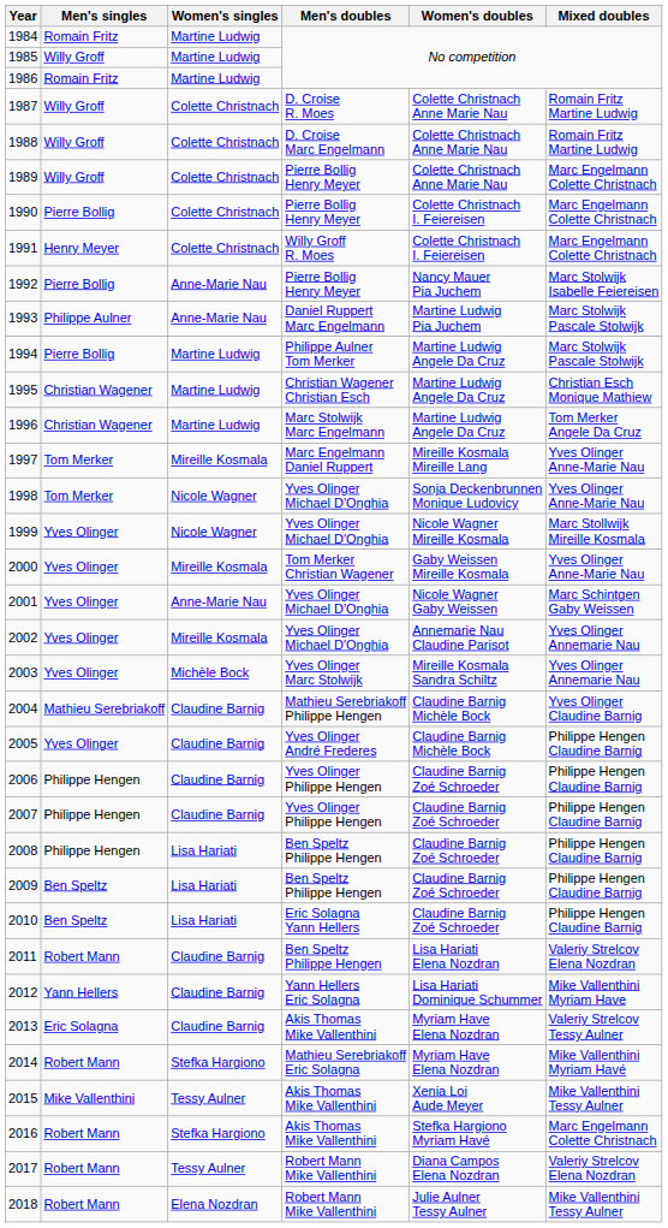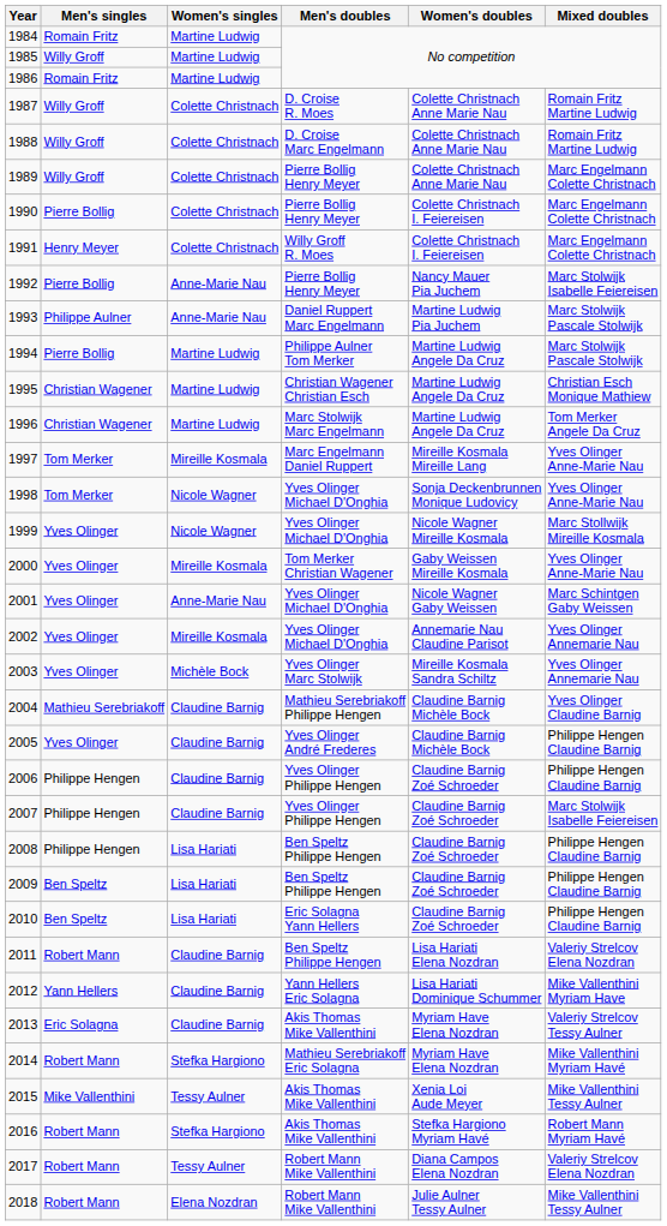2007 | Mixed doubles: Philippe Hengen Claudine Barnig -> Marc Stolwijk Isabelle Feiereisen
2016 | Mixed doubles: Marc Engelmann Colette Christnach -> Robert Mann Myriam Havé
